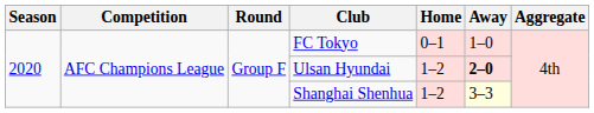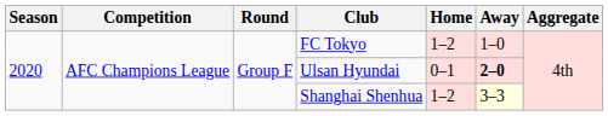FC Tokyo | Home: 0–1 -> 1–2
Ulsan Hyundai | Home: 1–2 -> 0–1
